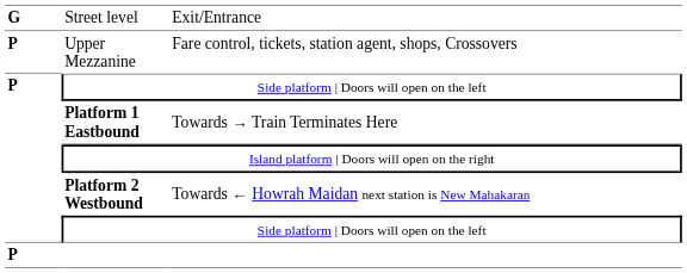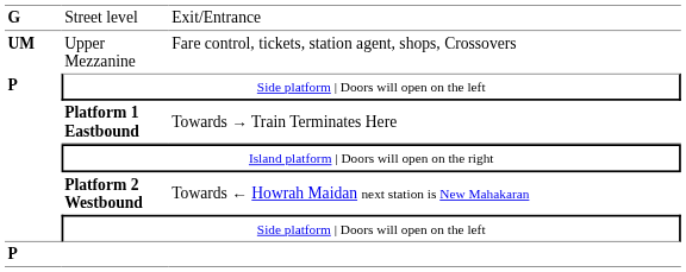Upper Mezzanine | column 1: P -> UM
